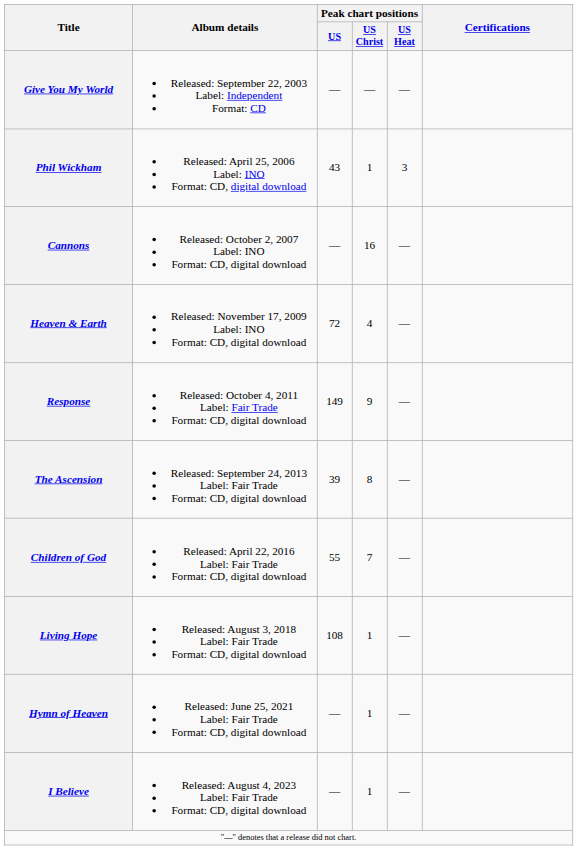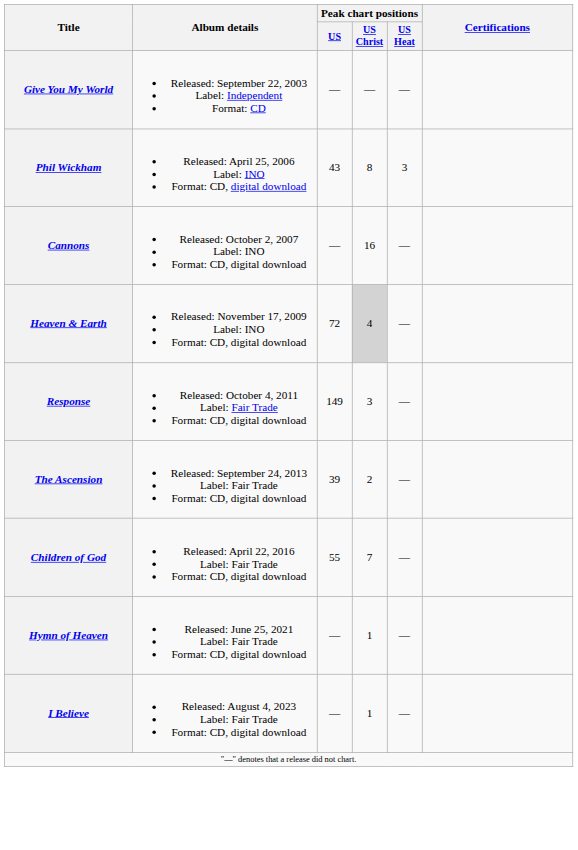Phil Wickham | Peak chart positions / US Christ: 1 -> 8
Heaven & Earth | Peak chart positions / US Christ: no background -> lightgrey background
Response | Peak chart positions / US Christ: 9 -> 3
The Ascension | Peak chart positions / US Christ: 8 -> 2
- row: Living Hope | Released: August 3, 2018 Label: Fair Trade Format: CD, digital download | 108 | 1 | —
